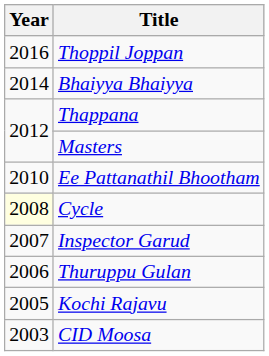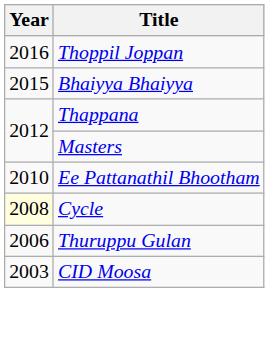Bhaiyya Bhaiyya | Year: 2014 -> 2015
- row: 2007 | Inspector Garud
- row: 2005 | Kochi Rajavu
